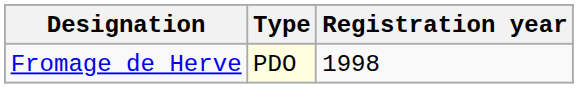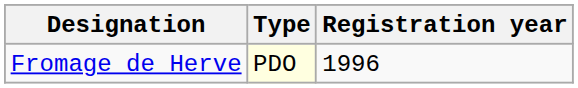Fromage de Herve | Registration year: 1998 -> 1996
